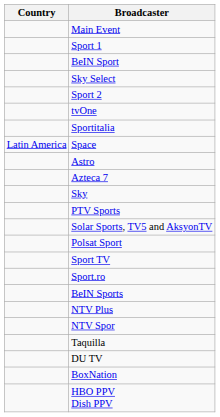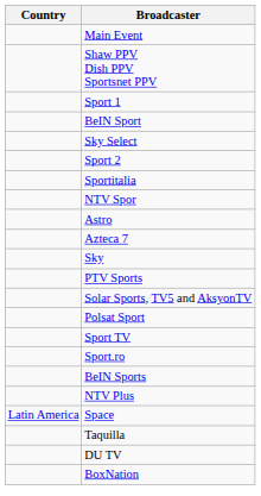+ row: Shaw PPV Dish PPV Sportsnet PPV
- row: tvOne
rows swapped: Space <-> NTV Spor
- row: HBO PPV Dish PPV
